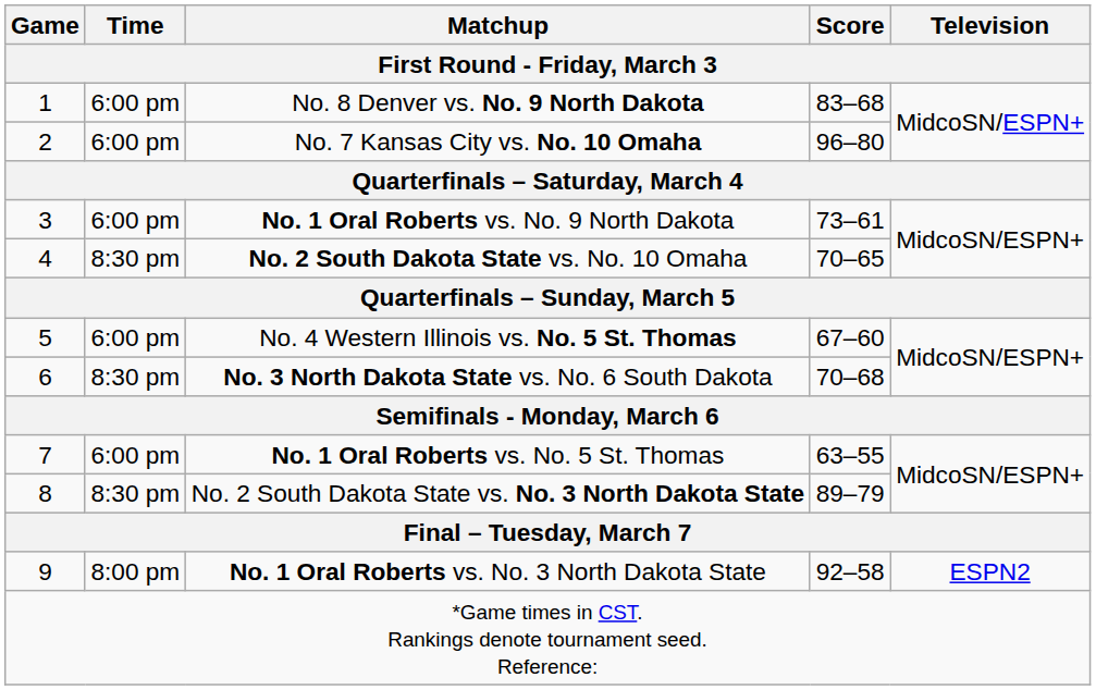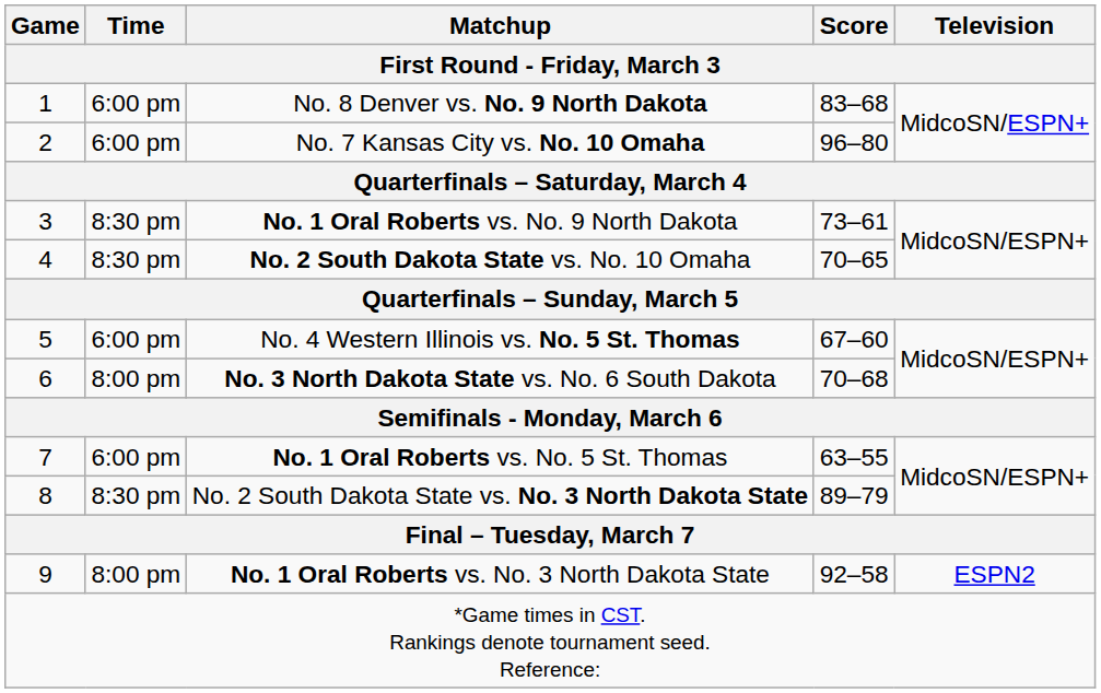No. 1 Oral Roberts vs. No. 9 North Dakota | Time: 6:00 pm -> 8:30 pm
No. 3 North Dakota State vs. No. 6 South Dakota | Time: 8:30 pm -> 8:00 pm
